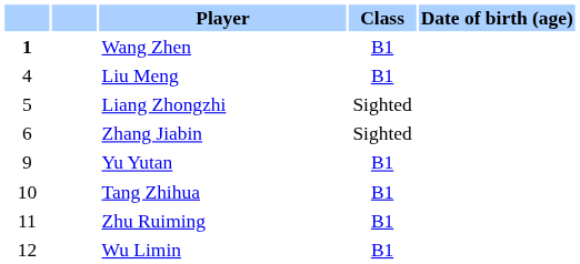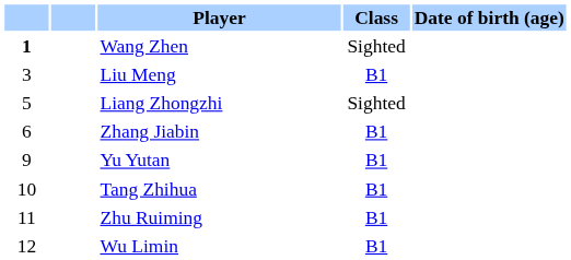Wang Zhen | Class: B1 -> Sighted
Liu Meng | column 1: 4 -> 3
Zhang Jiabin | Class: Sighted -> B1
